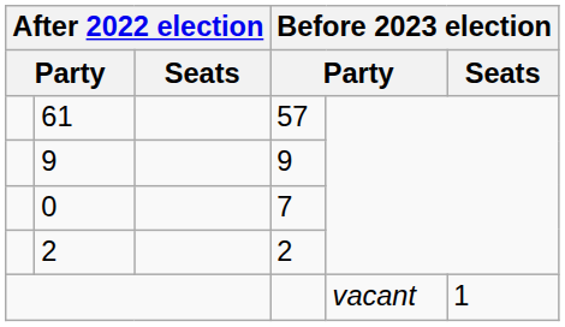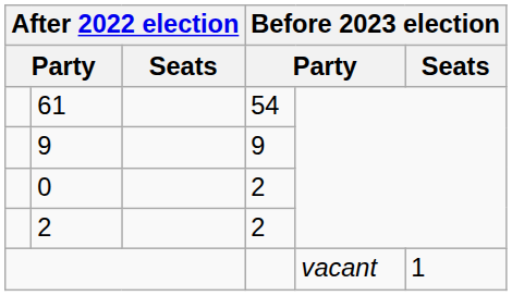61 | column 4: 57 -> 54
0 | column 4: 7 -> 2
